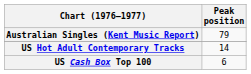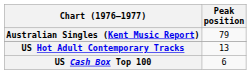US Hot Adult Contemporary Tracks | Peak position: 14 -> 13
